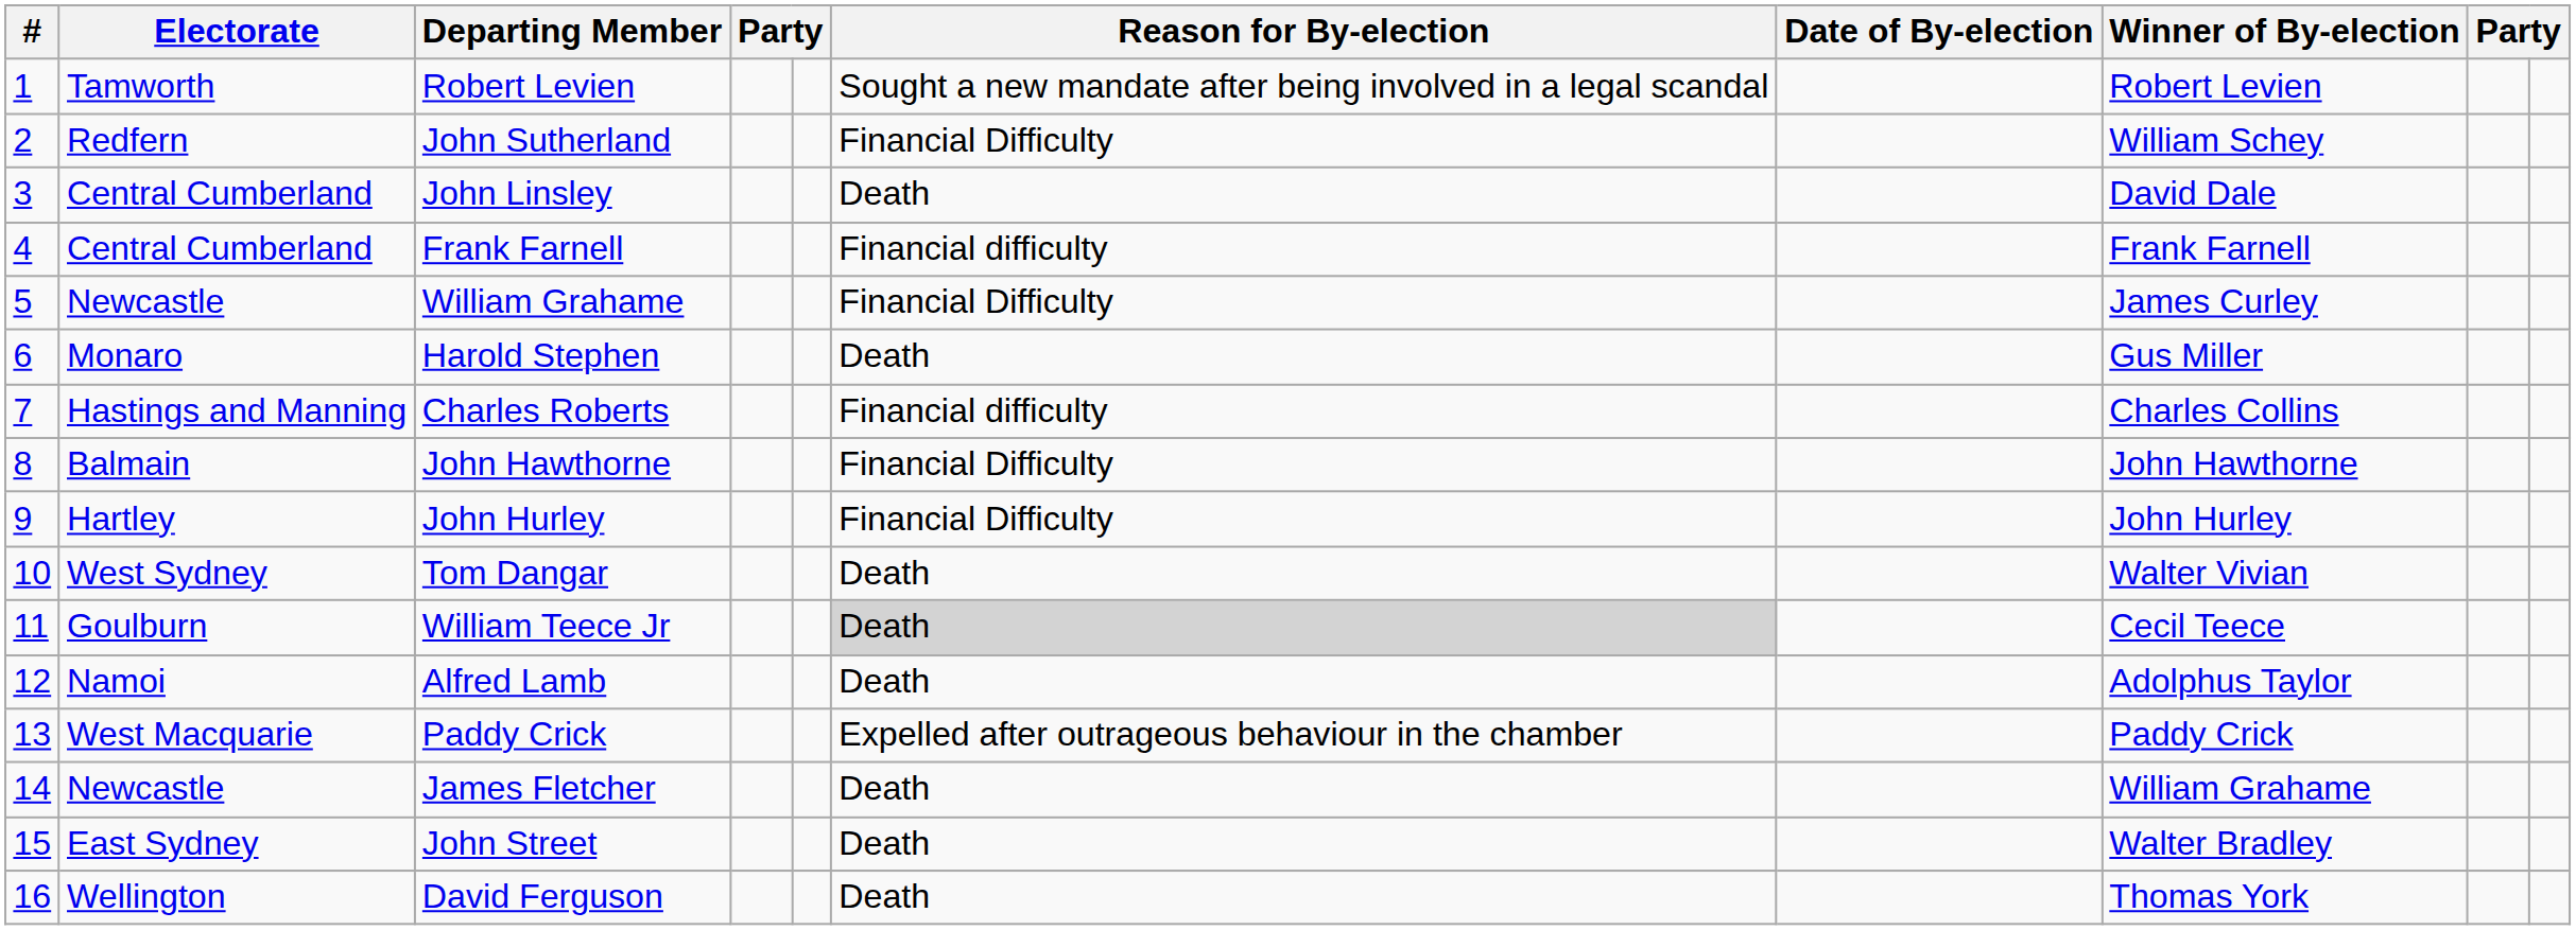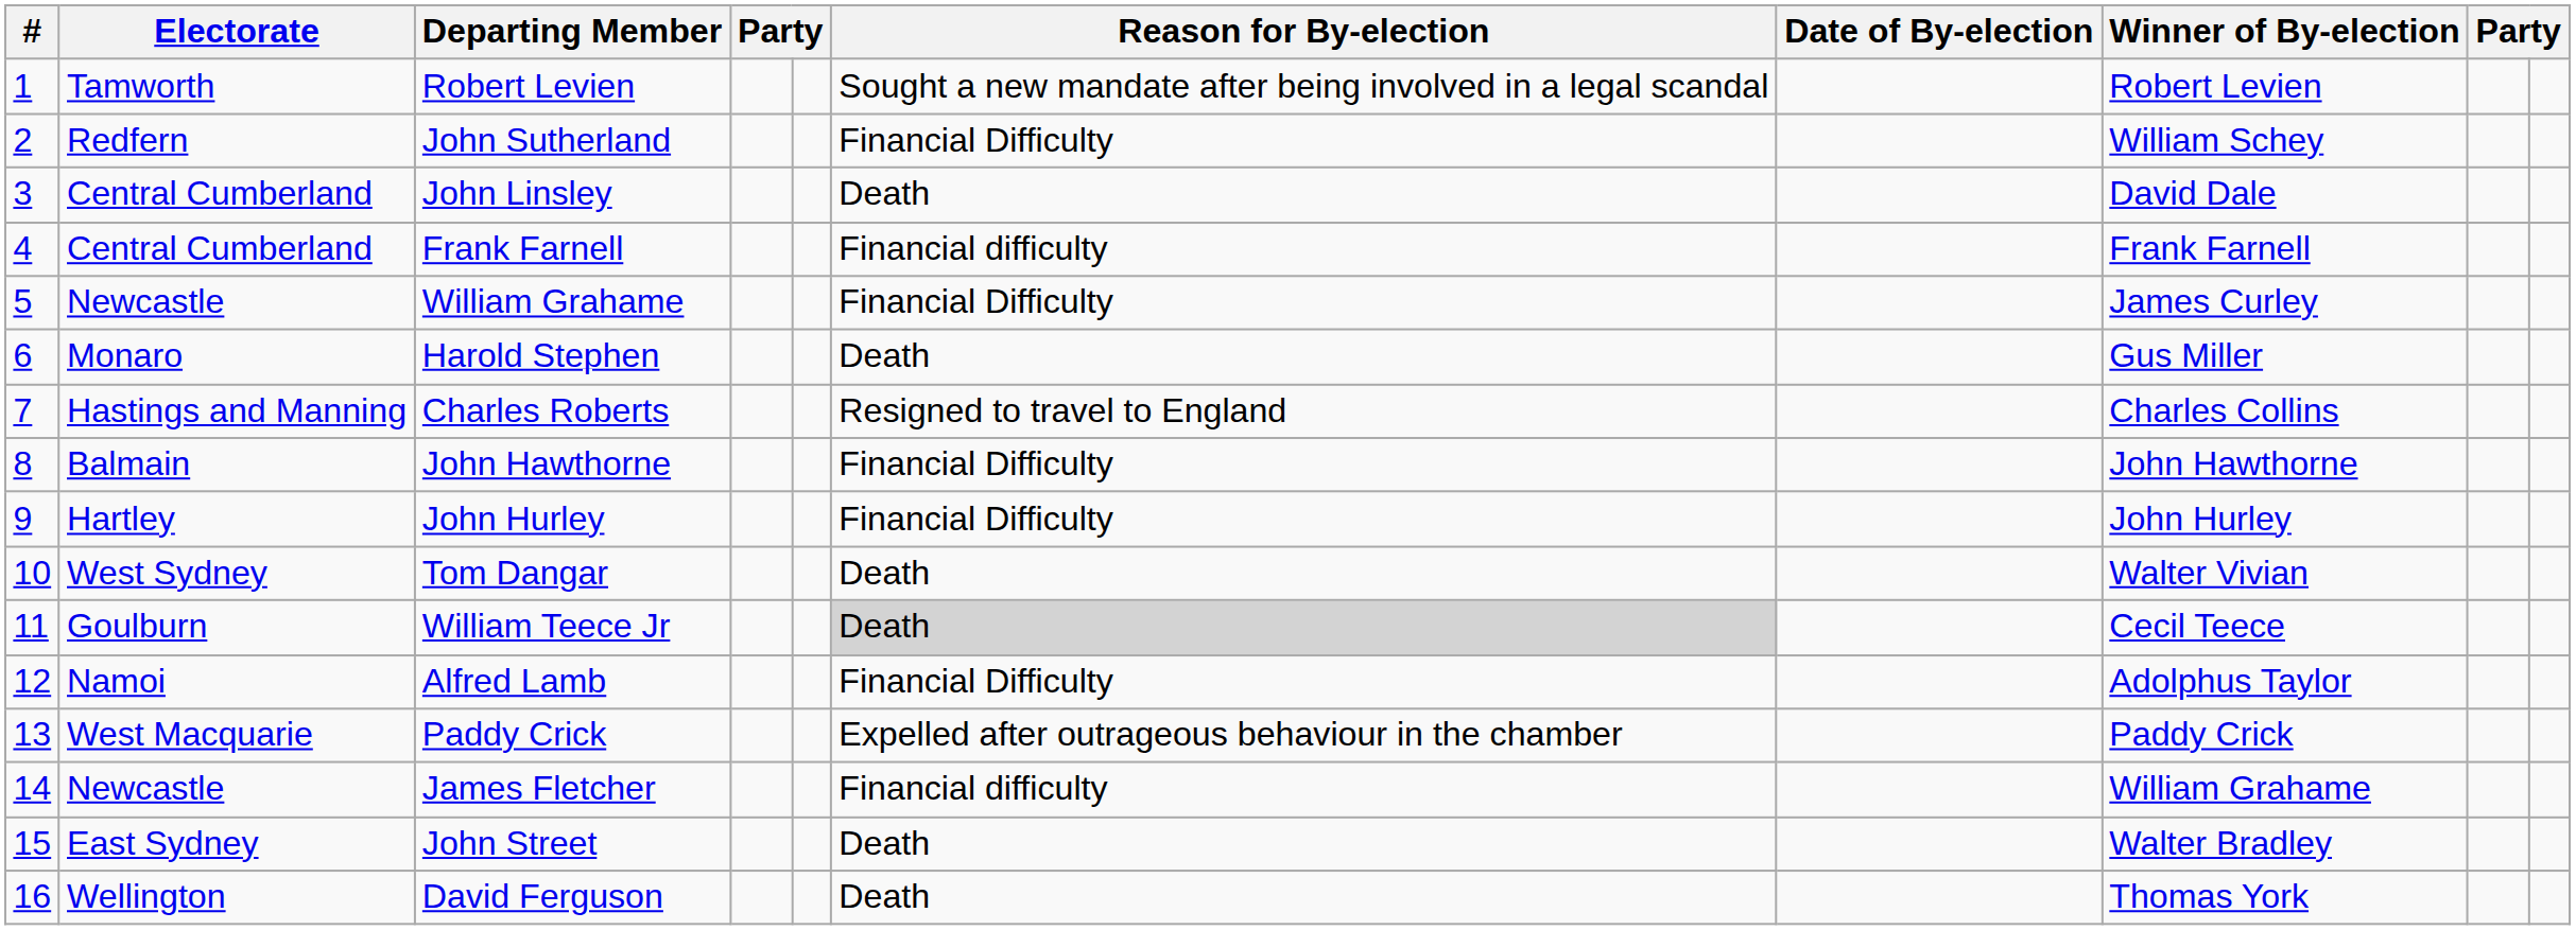Charles Roberts | Reason for By-election: Financial difficulty -> Resigned to travel to England
Alfred Lamb | Reason for By-election: Death -> Financial Difficulty
James Fletcher | Reason for By-election: Death -> Financial difficulty
